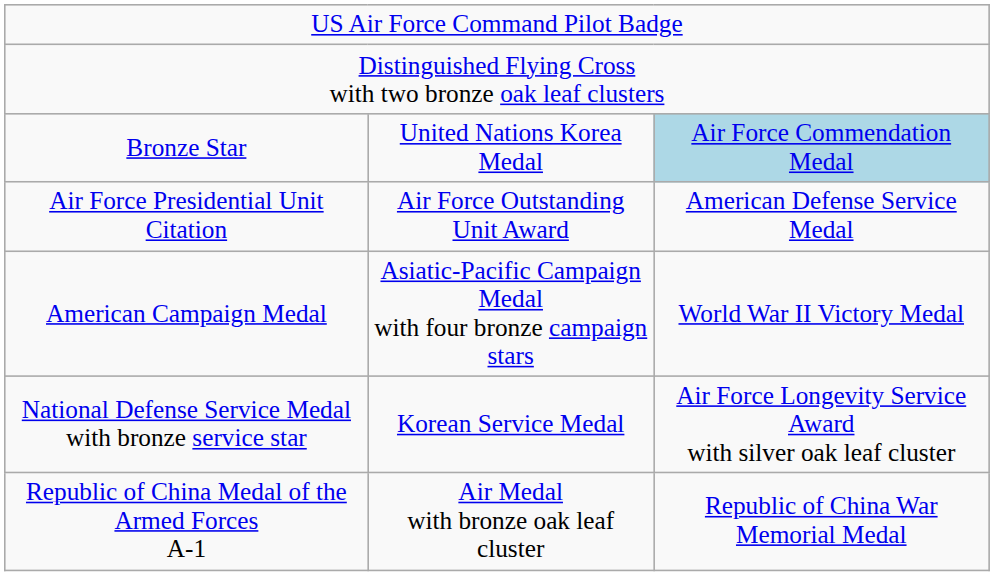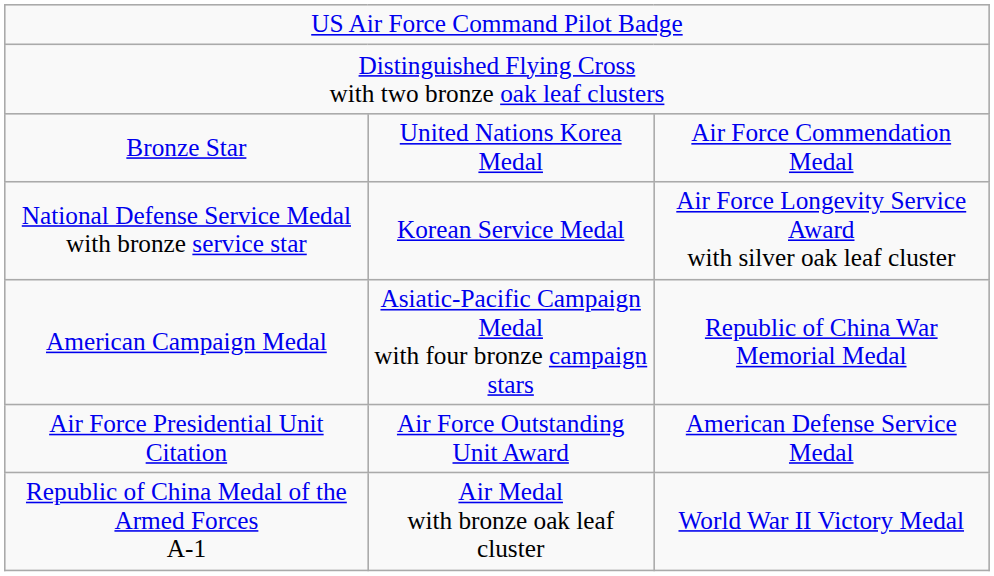Bronze Star | column 3: lightblue background -> no background
rows swapped: Air Force Presidential Unit Citation <-> National Defense Service Medal with bronze service star
American Campaign Medal | column 3: World War II Victory Medal -> Republic of China War Memorial Medal
Republic of China Medal of the Armed Forces A-1 | column 3: Republic of China War Memorial Medal -> World War II Victory Medal
